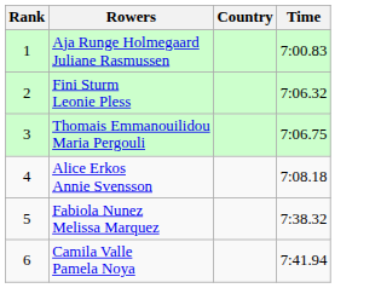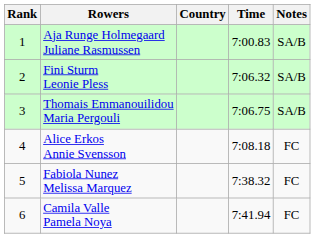+ column: Notes | SA/B | SA/B | SA/B | FC | FC | FC
